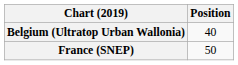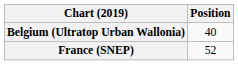France (SNEP) | Position: 50 -> 52
